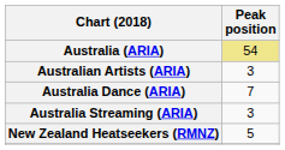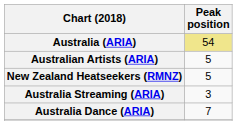Australian Artists (ARIA) | Peak position: 3 -> 5
rows swapped: Australia Dance (ARIA) <-> New Zealand Heatseekers (RMNZ)
